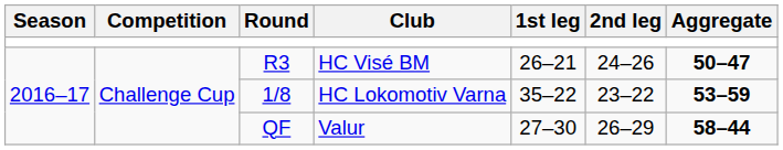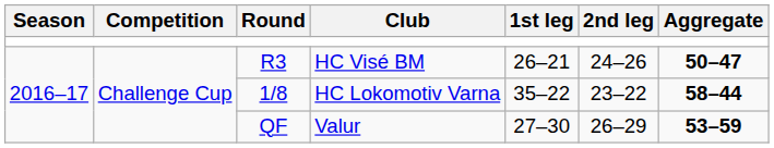HC Lokomotiv Varna | Aggregate: 53–59 -> 58–44
Valur | Aggregate: 58–44 -> 53–59
